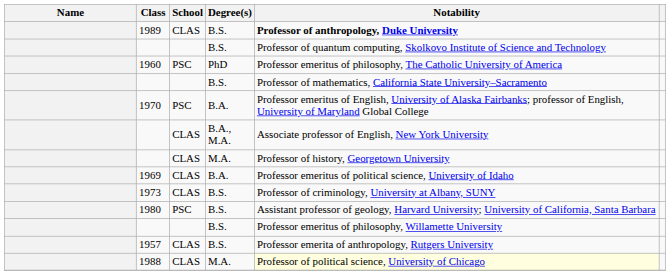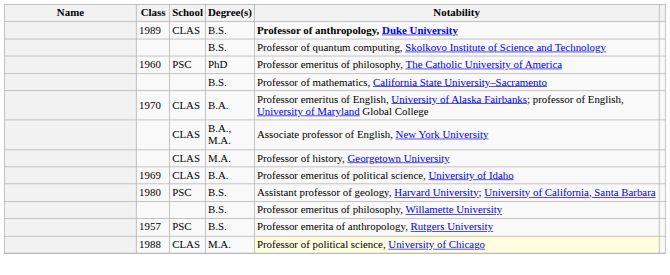1970 | School: PSC -> CLAS
- row: 1973 | CLAS | B.S. | Professor of criminology, University at Albany, SUNY
1957 | School: CLAS -> PSC
